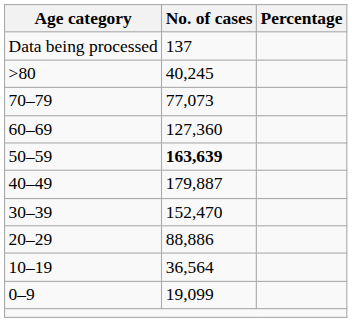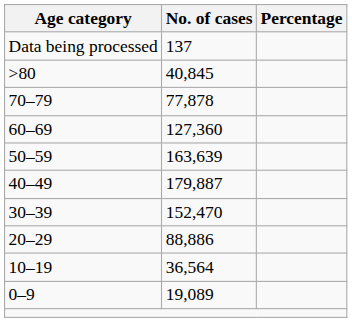>80 | No. of cases: 40,245 -> 40,845
70–79 | No. of cases: 77,073 -> 77,878
50–59 | No. of cases: bold -> normal
0–9 | No. of cases: 19,099 -> 19,089
